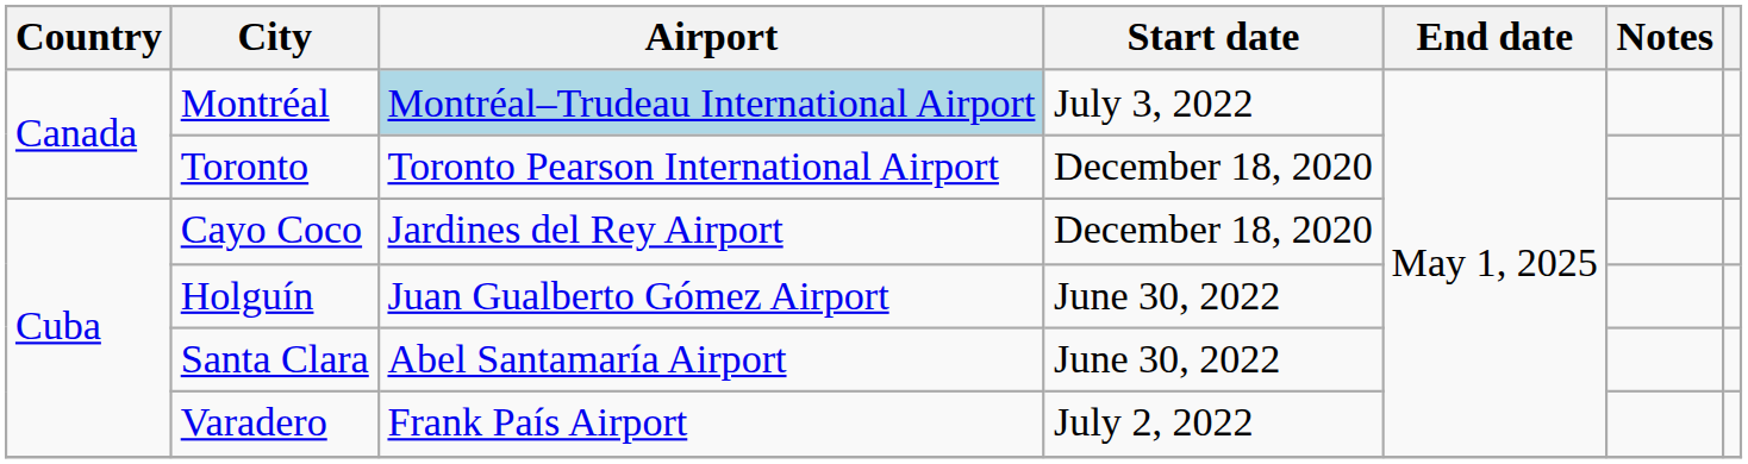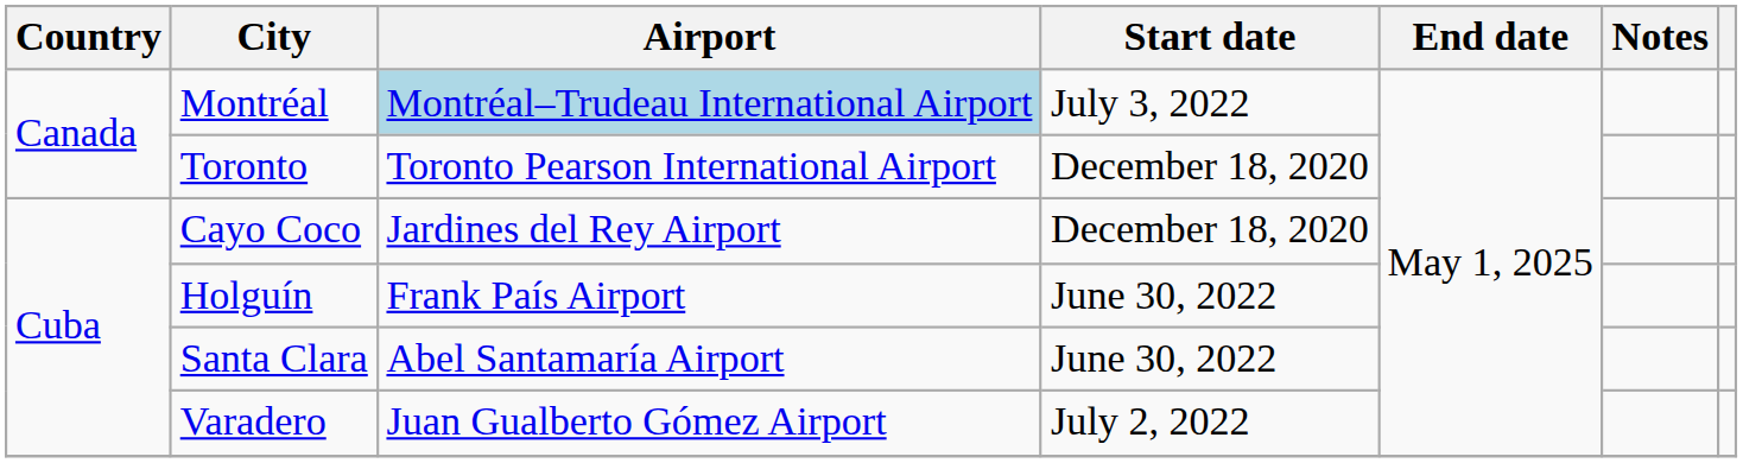Holguín | Airport: Juan Gualberto Gómez Airport -> Frank País Airport
Varadero | Airport: Frank País Airport -> Juan Gualberto Gómez Airport
